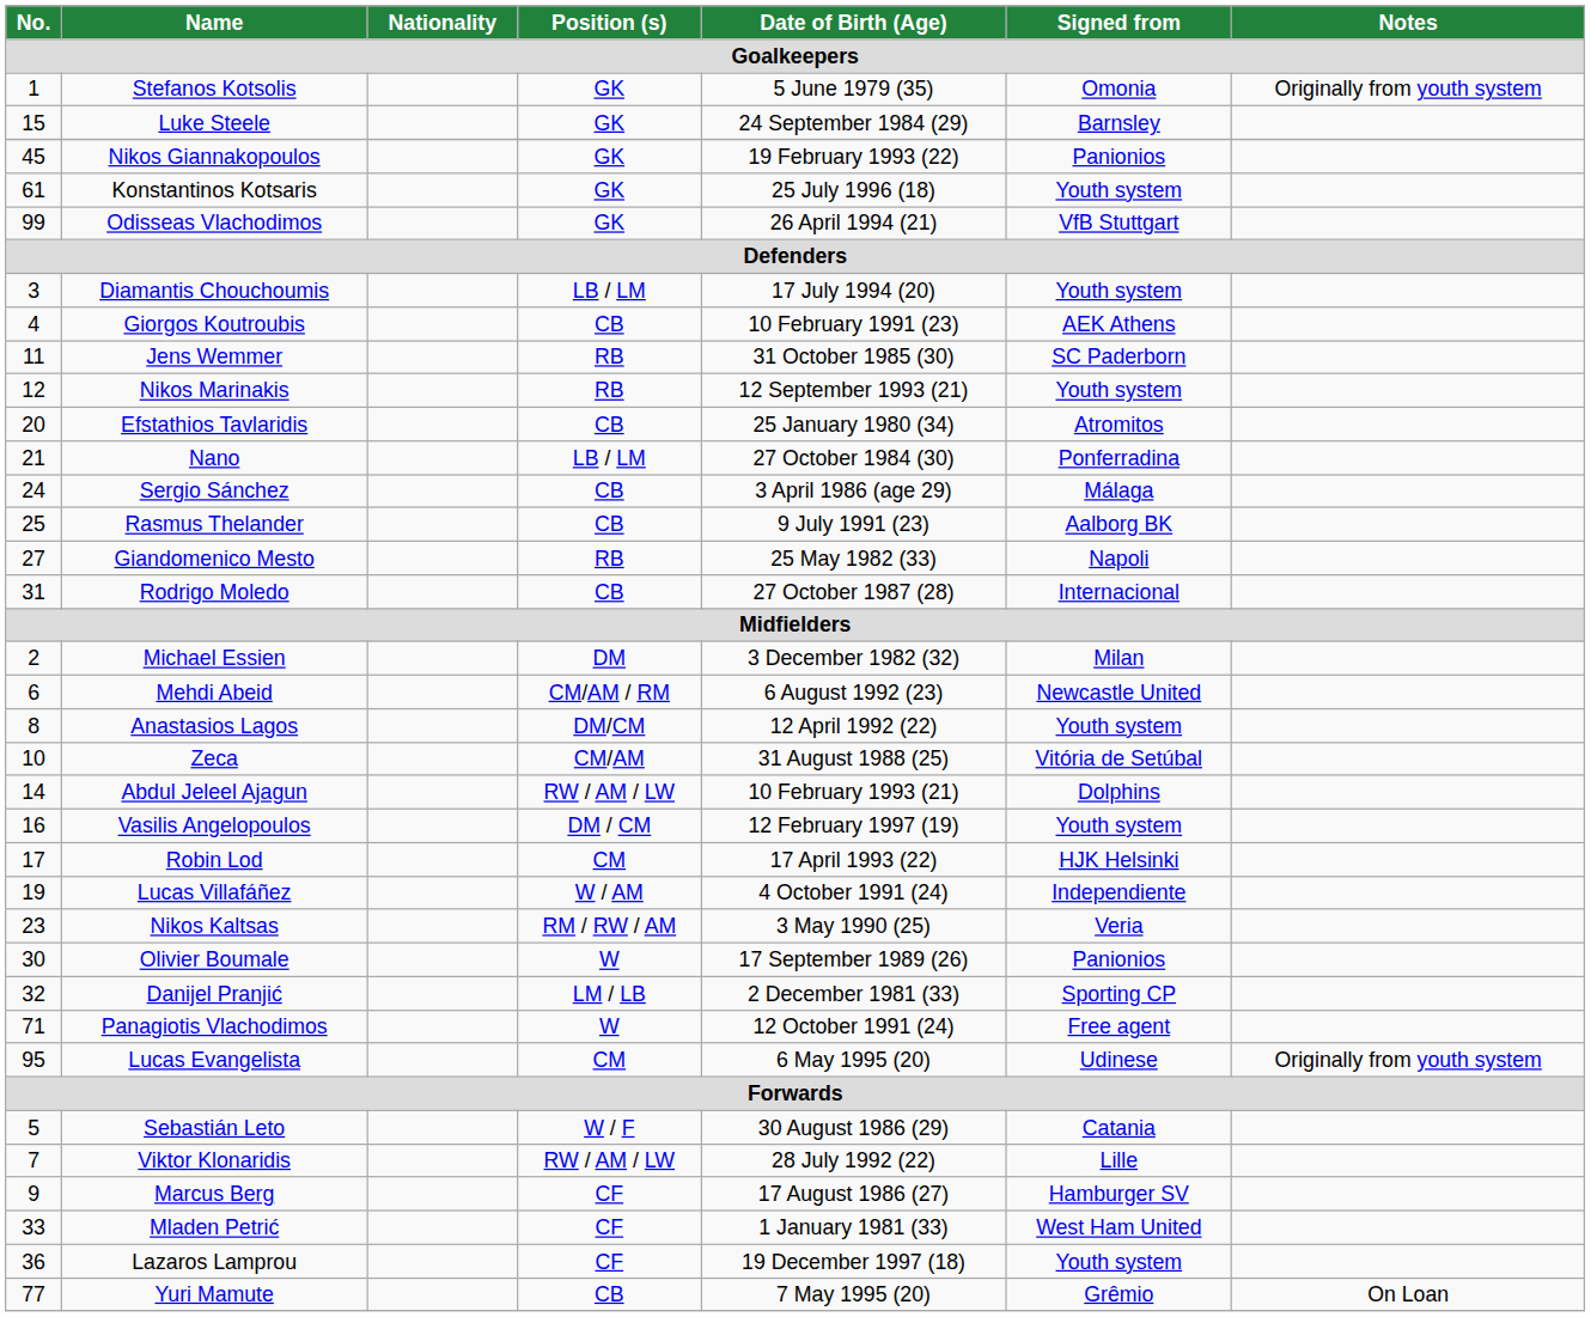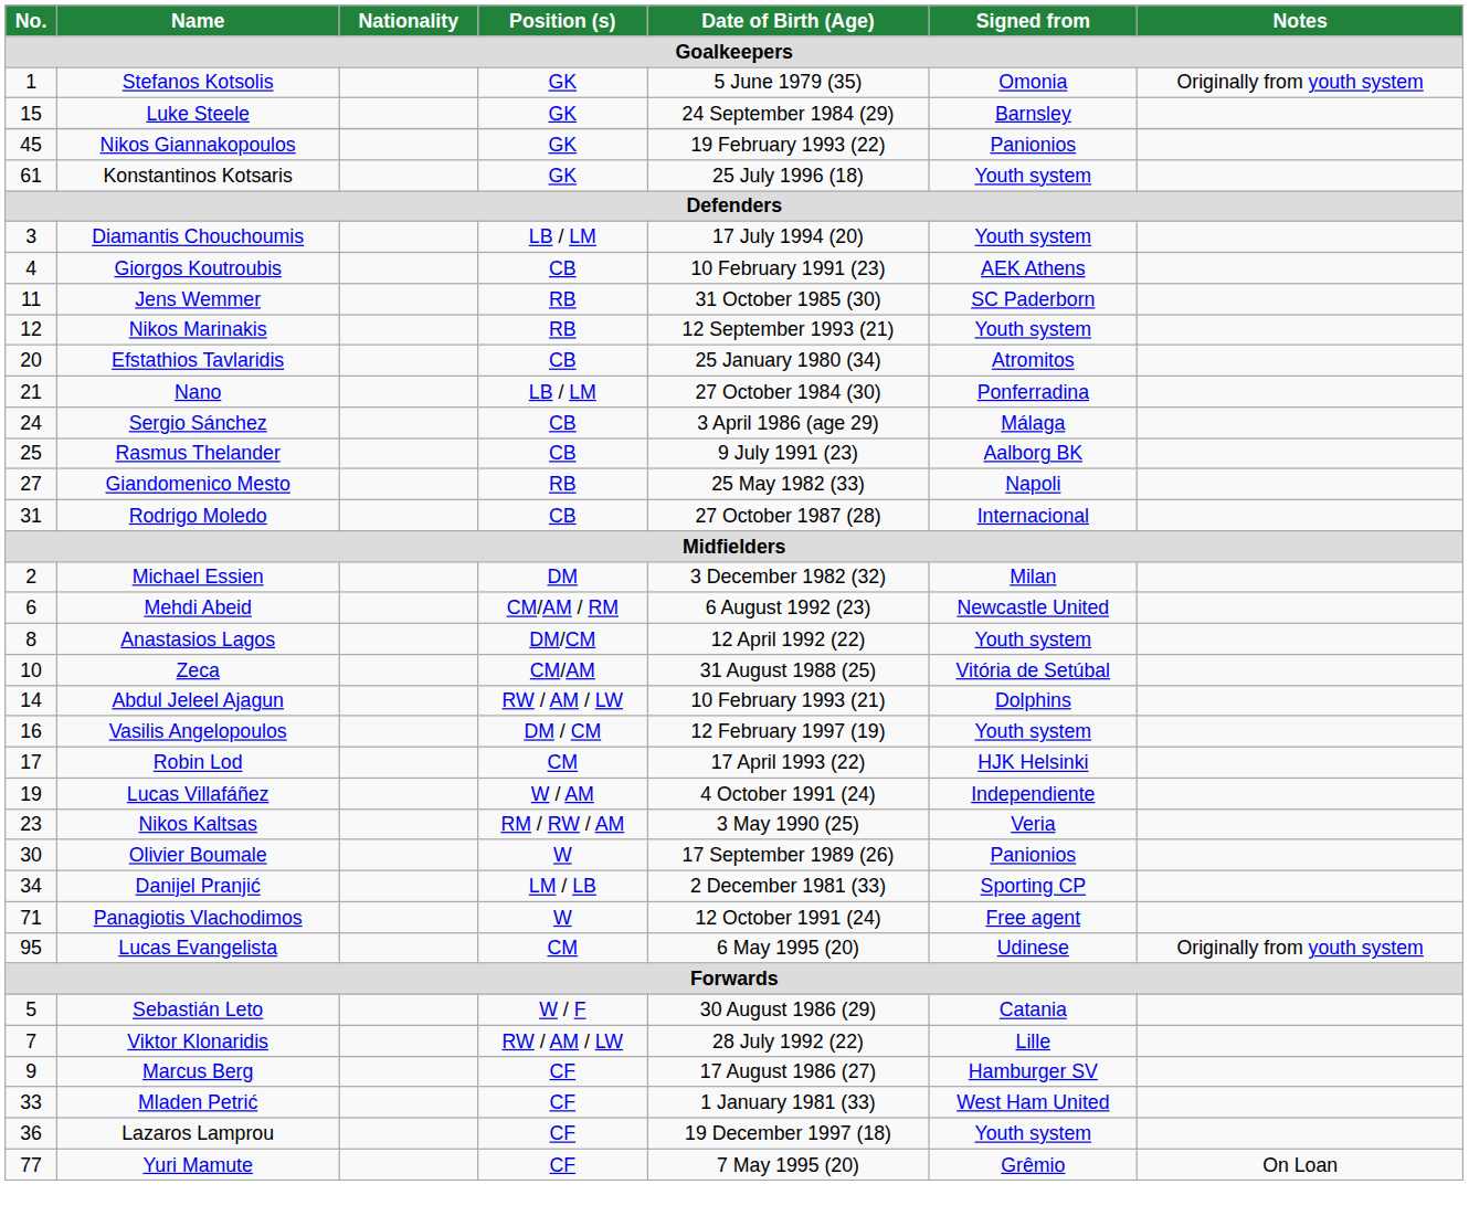- row: 99 | Odisseas Vlachodimos | GK | 26 April 1994 (21) | VfB Stuttgart
Danijel Pranjić | No.: 32 -> 34
Yuri Mamute | Position (s): CB -> CF
